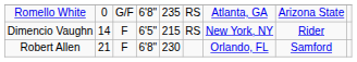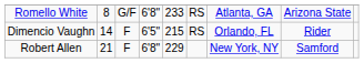Romello White | column 2: 0 -> 8
Romello White | column 5: 235 -> 233
Dimencio Vaughn | column 7: New York, NY -> Orlando, FL
Robert Allen | column 5: 230 -> 229
Robert Allen | column 7: Orlando, FL -> New York, NY
